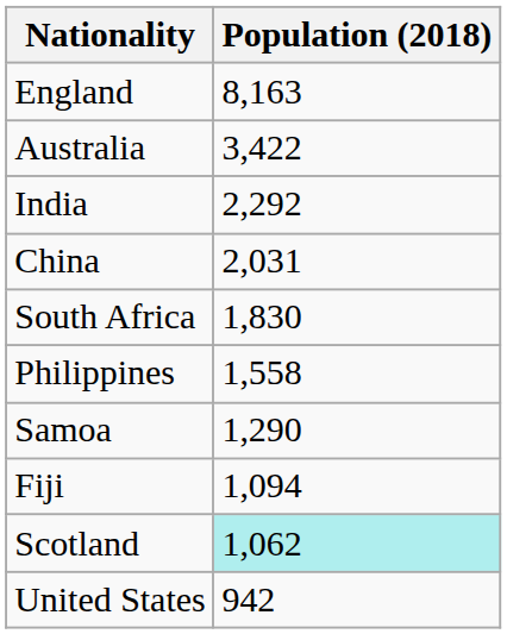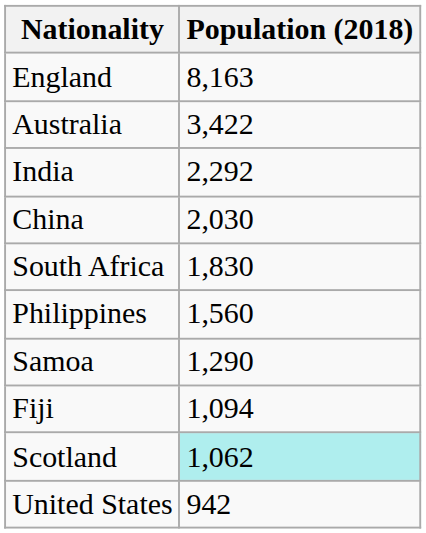China | Population (2018): 2,031 -> 2,030
Philippines | Population (2018): 1,558 -> 1,560
